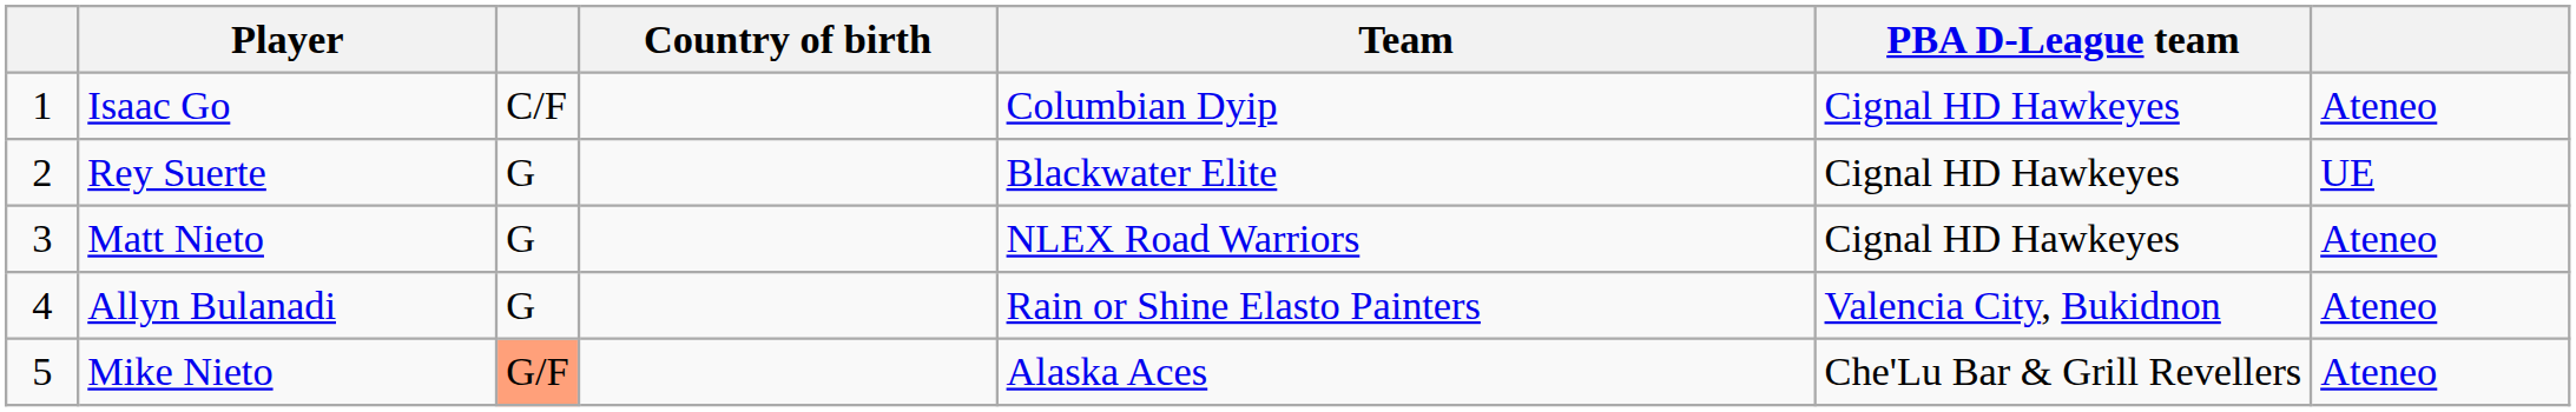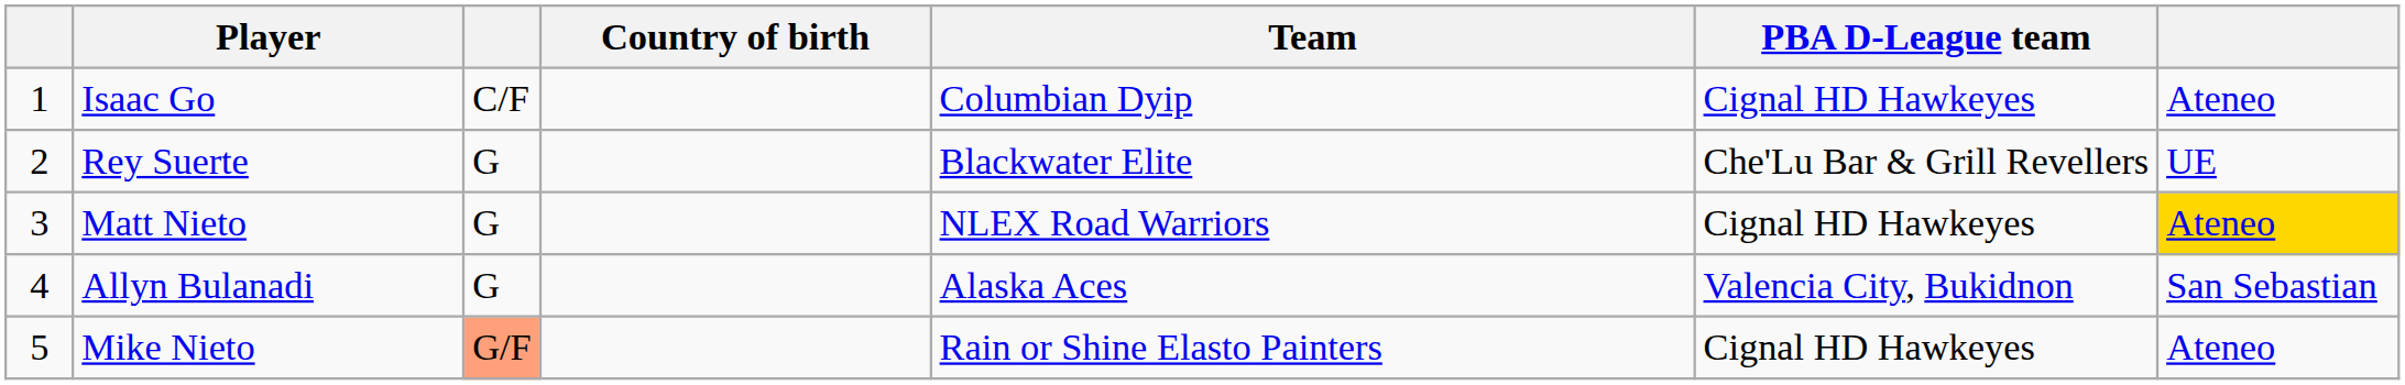Rey Suerte | PBA D-League team: Cignal HD Hawkeyes -> Che'Lu Bar & Grill Revellers
Matt Nieto | column 7: no background -> gold background
Allyn Bulanadi | Team: Rain or Shine Elasto Painters -> Alaska Aces
Allyn Bulanadi | column 7: Ateneo -> San Sebastian
Mike Nieto | Team: Alaska Aces -> Rain or Shine Elasto Painters
Mike Nieto | PBA D-League team: Che'Lu Bar & Grill Revellers -> Cignal HD Hawkeyes
